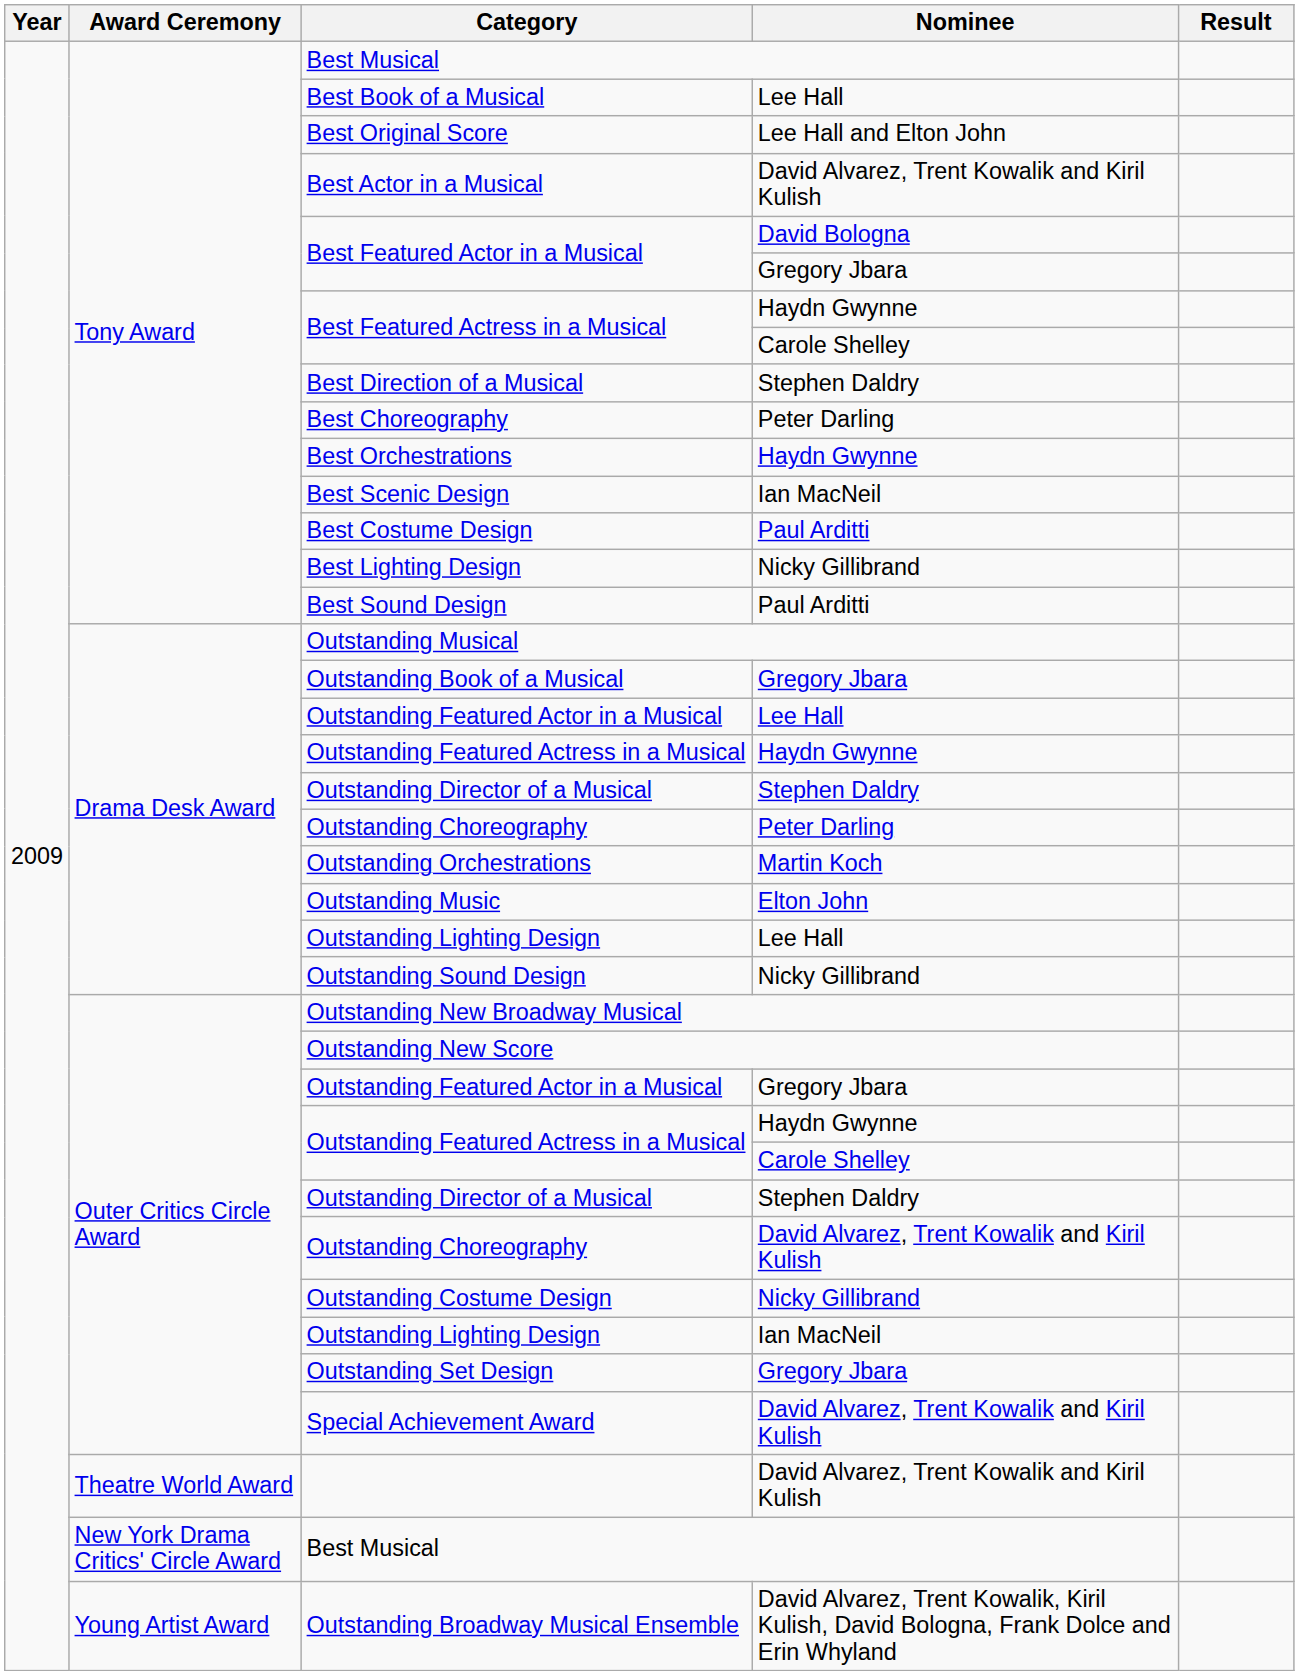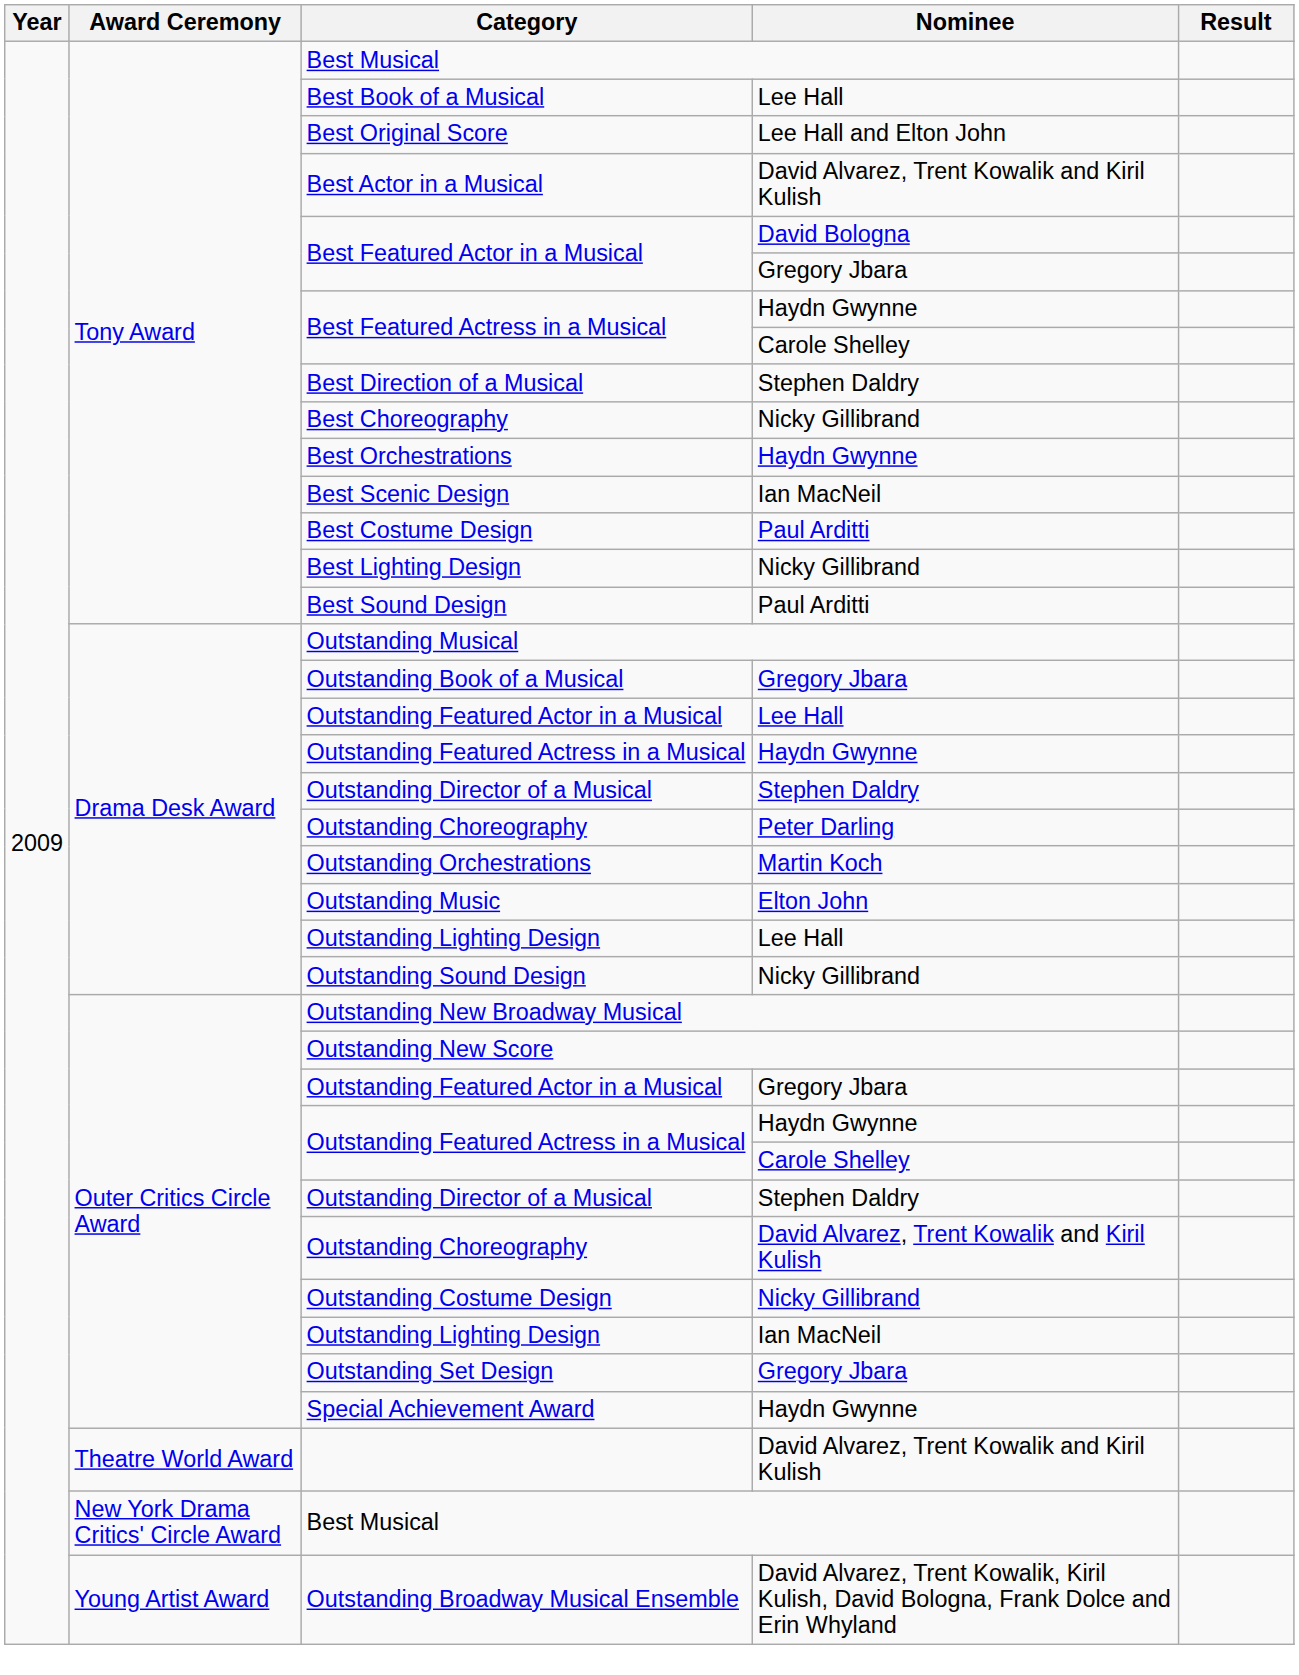Best Choreography | Nominee: Peter Darling -> Nicky Gillibrand
Special Achievement Award | Nominee: David Alvarez, Trent Kowalik and Kiril Kulish -> Haydn Gwynne
